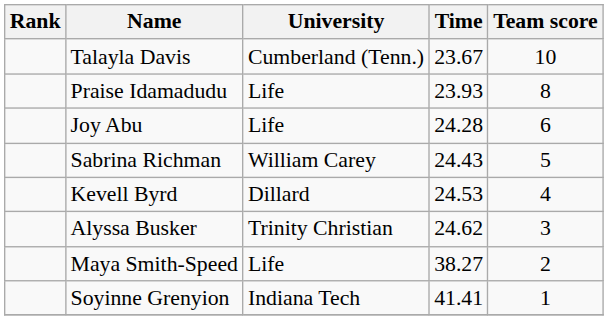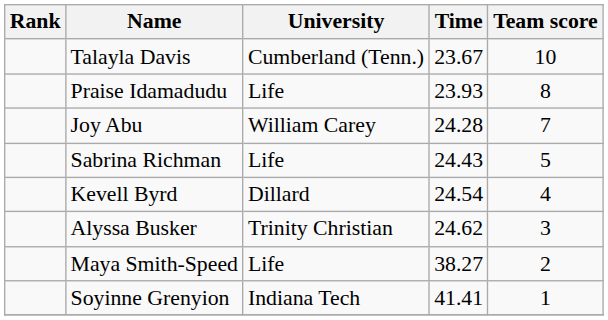Joy Abu | University: Life -> William Carey
Joy Abu | Team score: 6 -> 7
Sabrina Richman | University: William Carey -> Life
Kevell Byrd | Time: 24.53 -> 24.54
